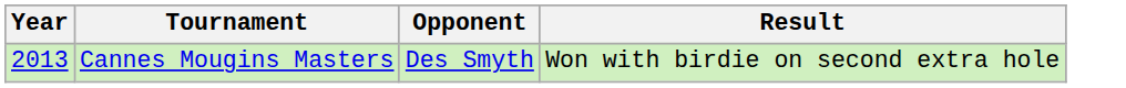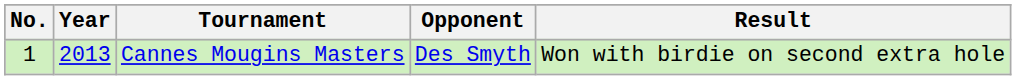+ column: No. | 1
